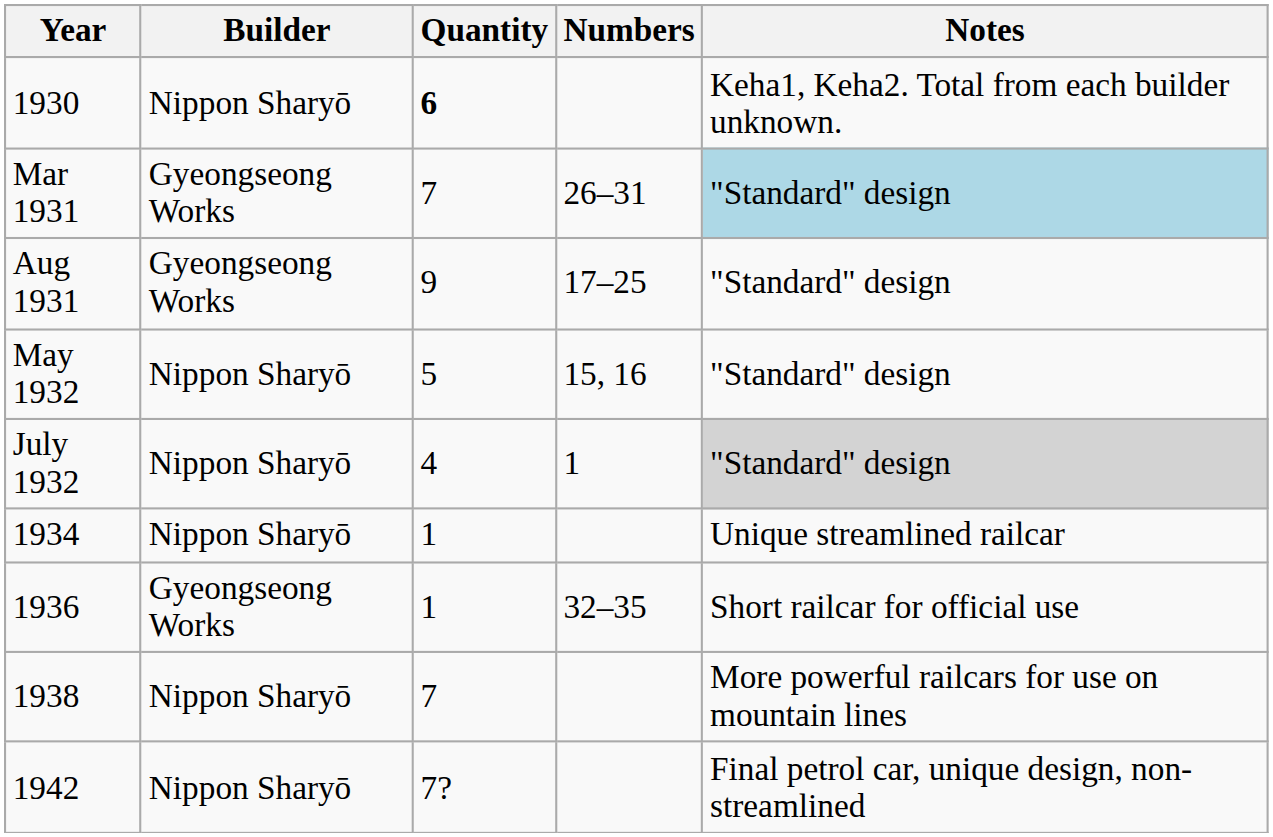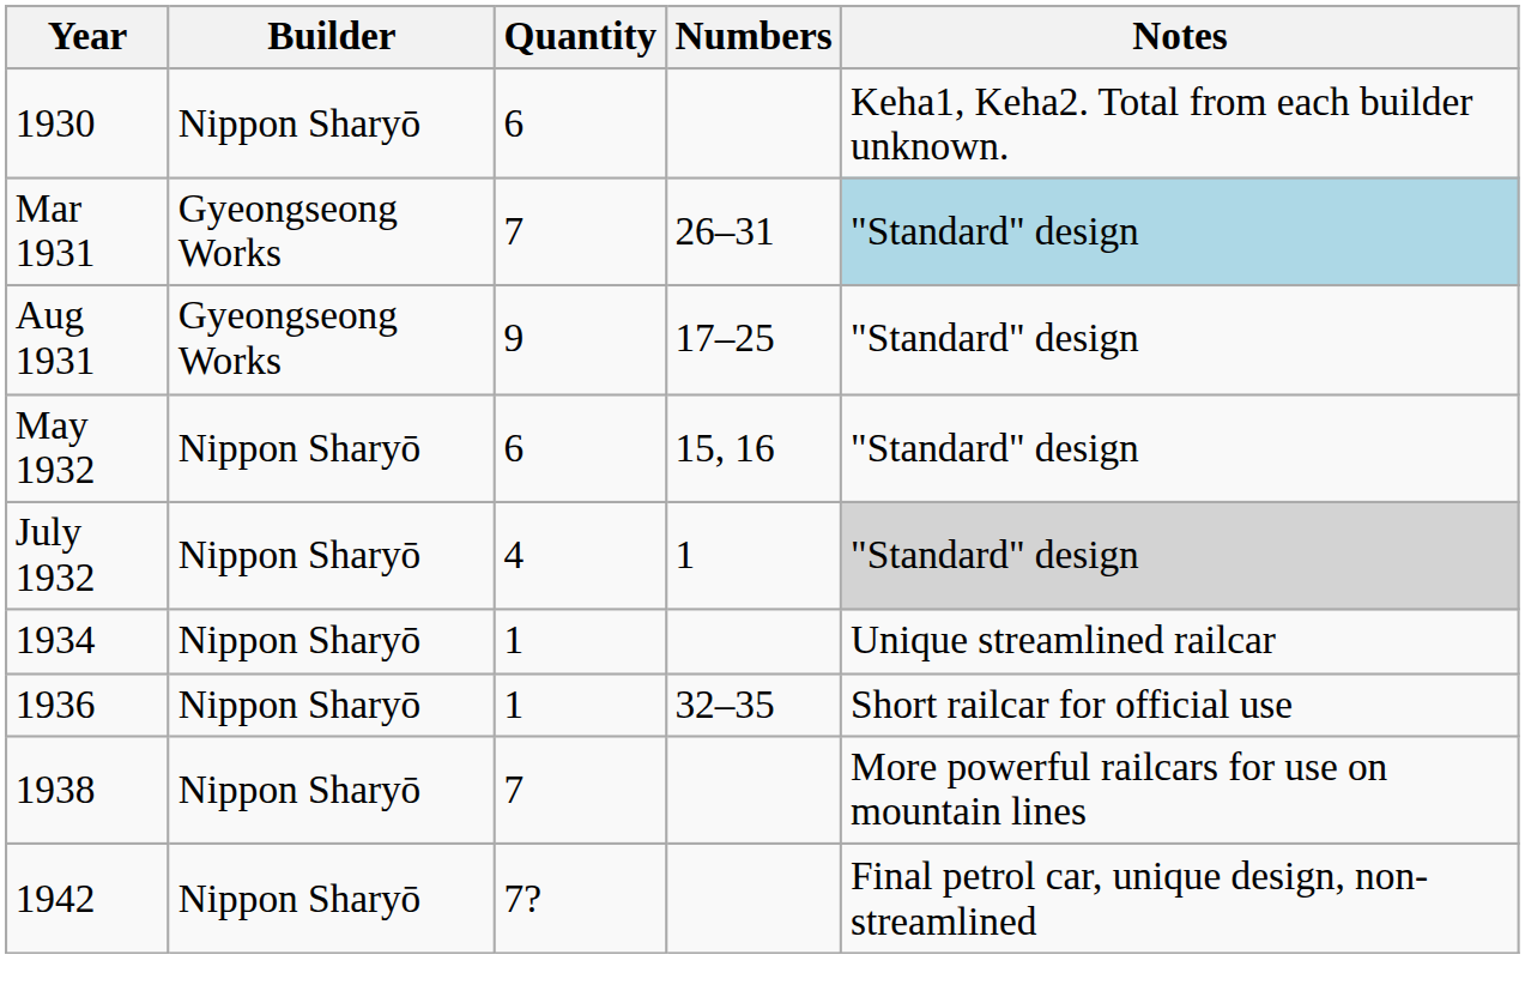1930 | Quantity: bold -> normal
May 1932 | Quantity: 5 -> 6
1936 | Builder: Gyeongseong Works -> Nippon Sharyō
